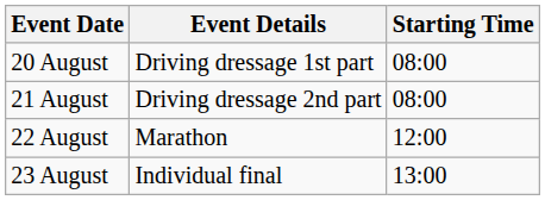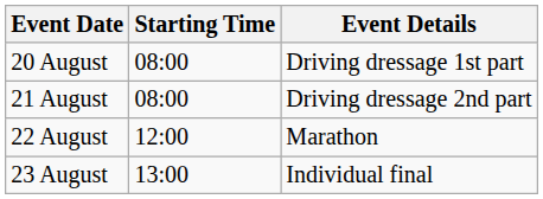columns swapped: Starting Time <-> Event Details
